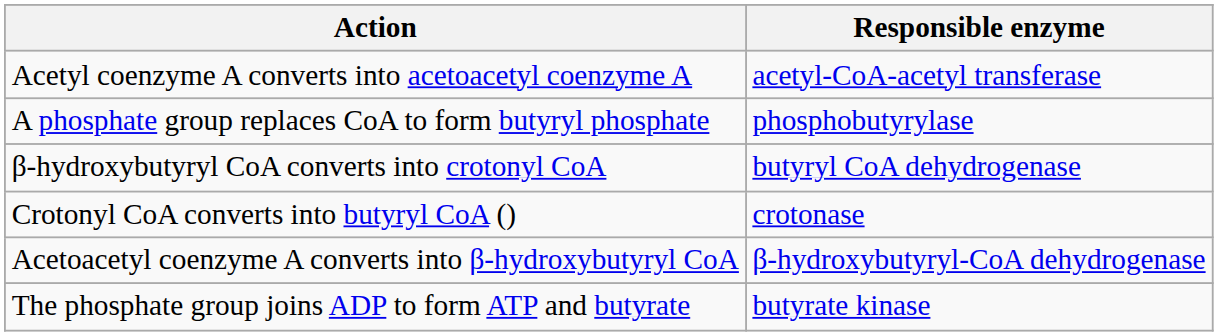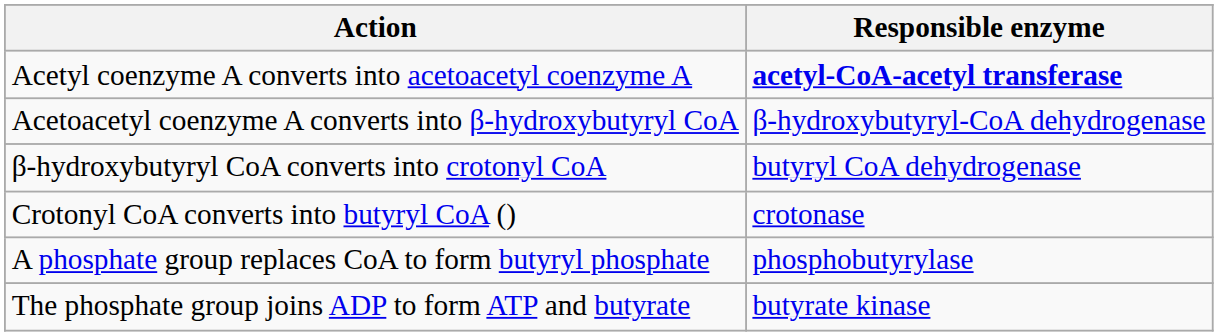Acetyl coenzyme A converts into acetoacetyl coenzyme A | Responsible enzyme: normal -> bold
rows swapped: Acetoacetyl coenzyme A converts into β-hydroxybutyryl CoA <-> A phosphate group replaces CoA to form butyryl phosphate
